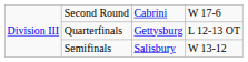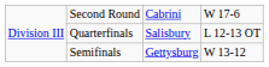Quarterfinals | column 3: Gettysburg -> Salisbury
Semifinals | column 3: Salisbury -> Gettysburg
